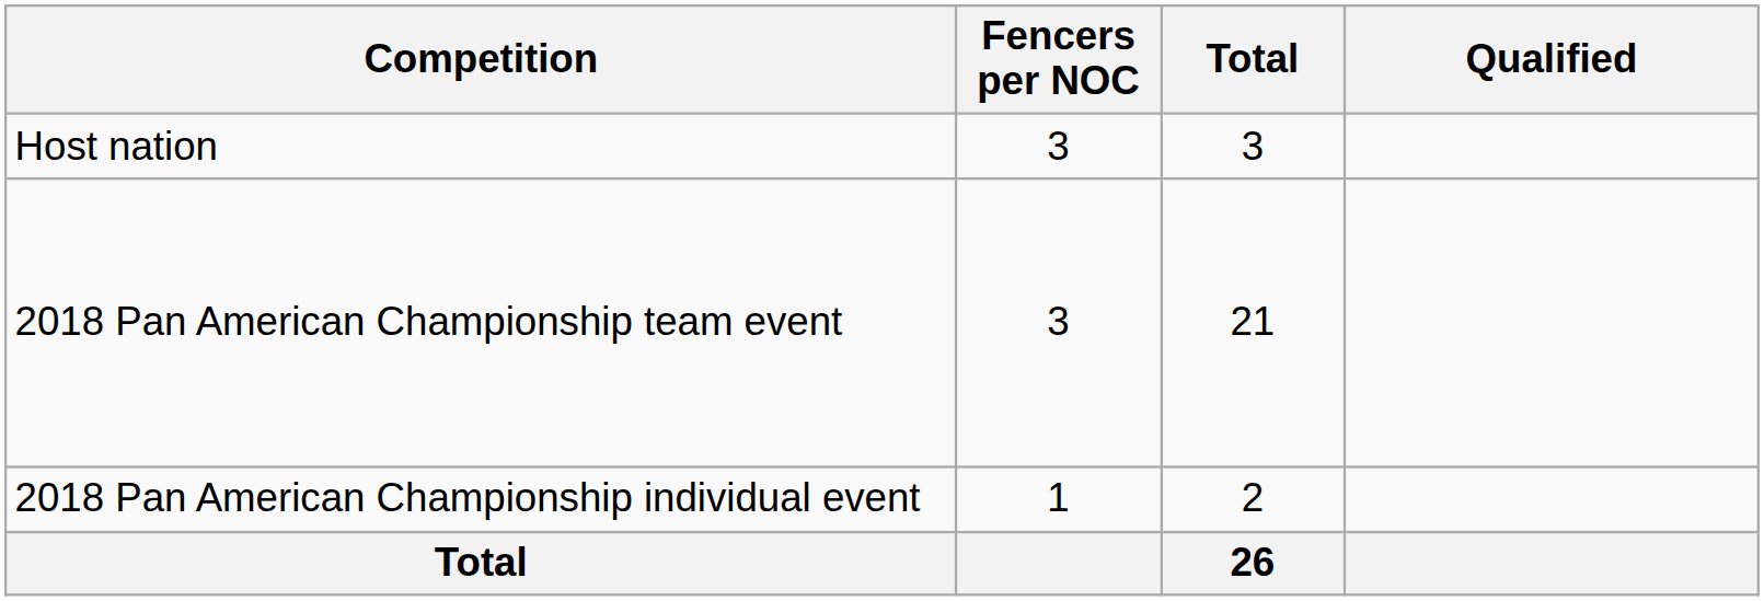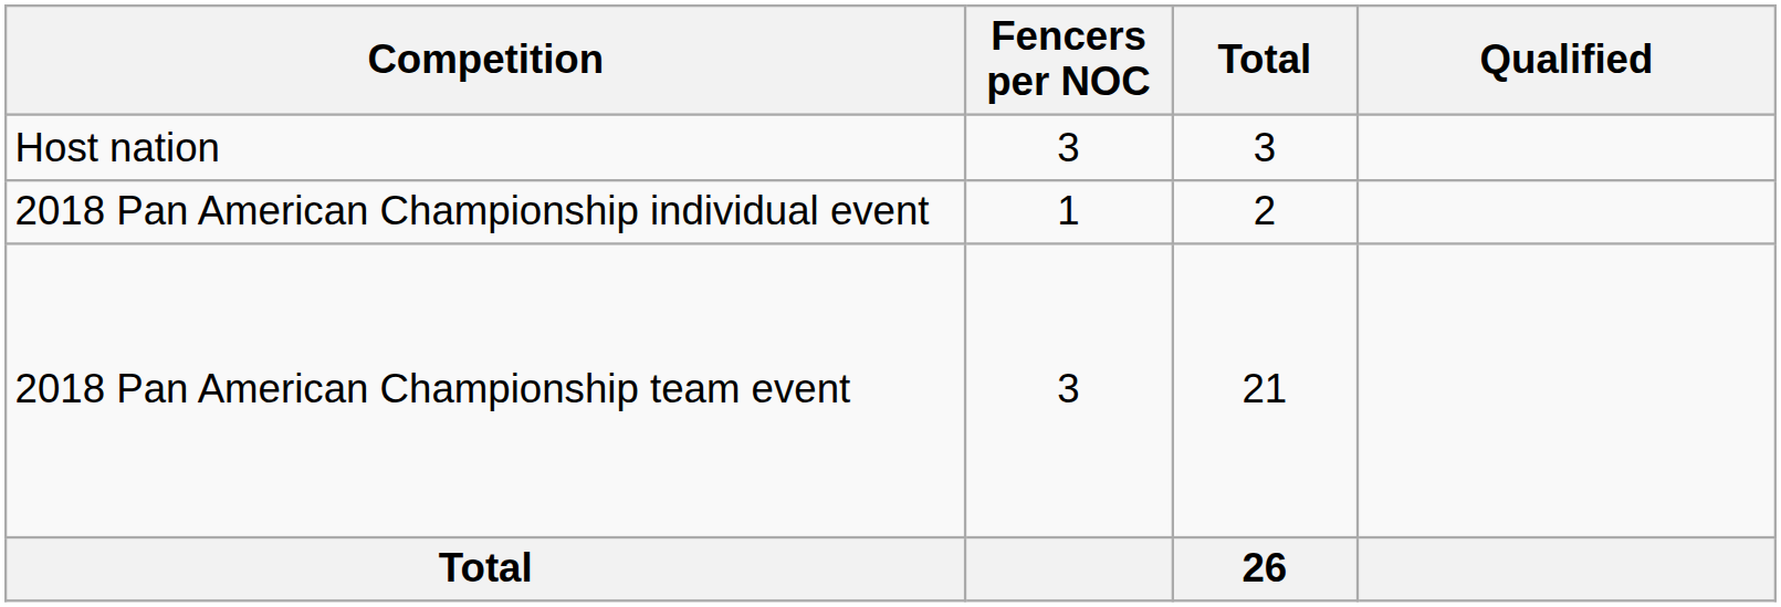rows swapped: 2018 Pan American Championship team event <-> 2018 Pan American Championship individual event
